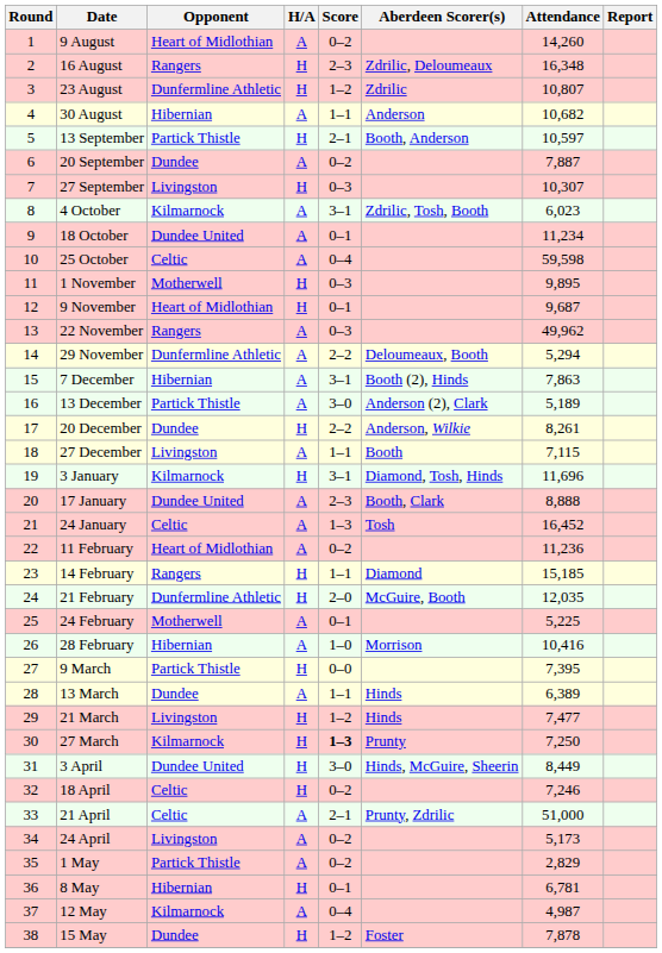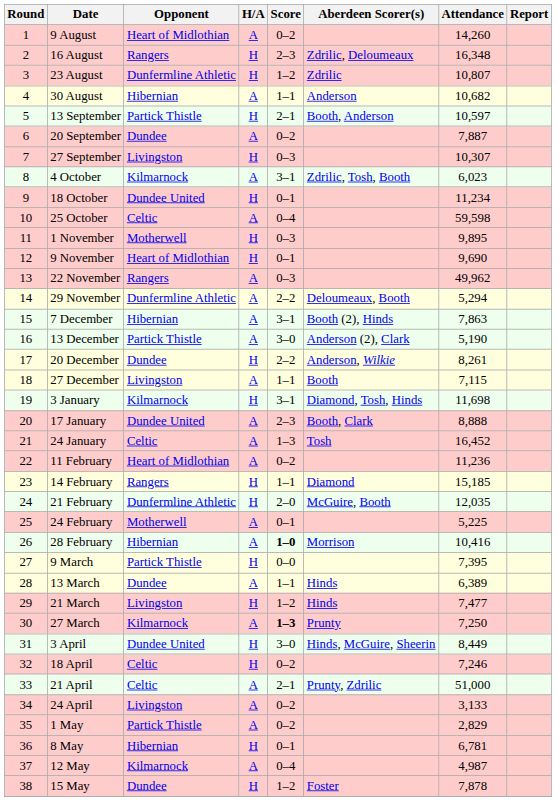18 October | H/A: A -> H
9 November | Attendance: 9,687 -> 9,690
13 December | Attendance: 5,189 -> 5,190
3 January | Attendance: 11,696 -> 11,698
28 February | Score: normal -> bold
27 March | H/A: H -> A
24 April | Attendance: 5,173 -> 3,133
